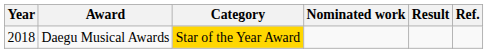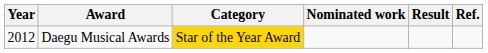Daegu Musical Awards | Year: 2018 -> 2012
